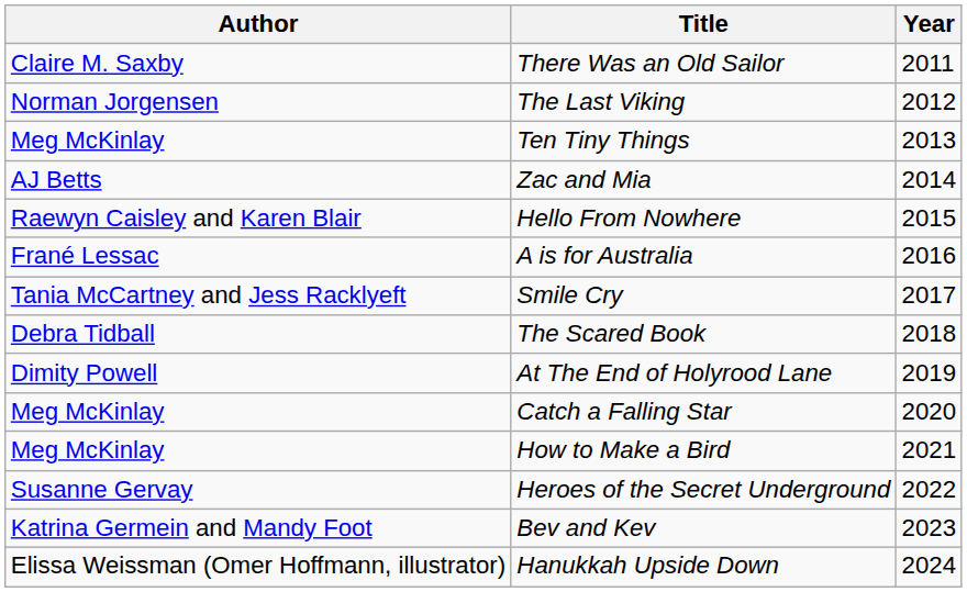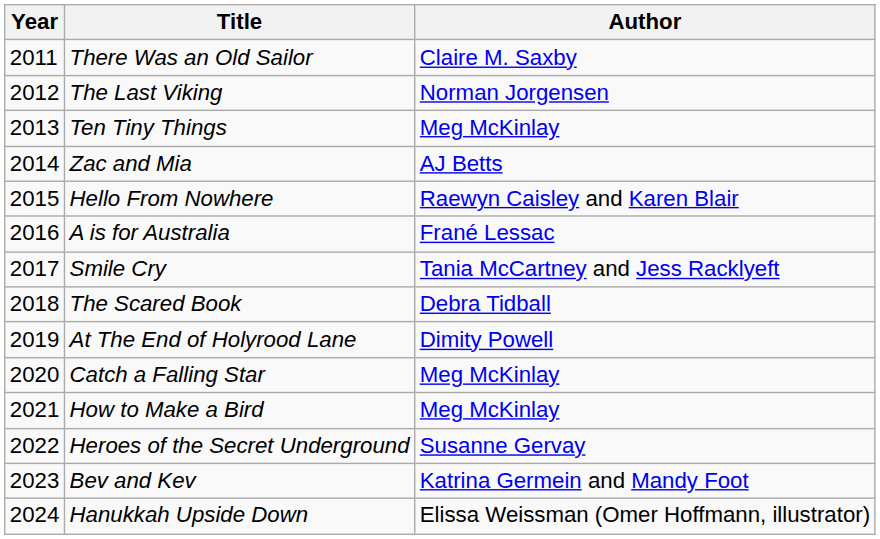columns swapped: Year <-> Author
